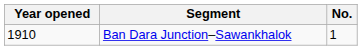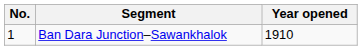columns swapped: No. <-> Year opened
